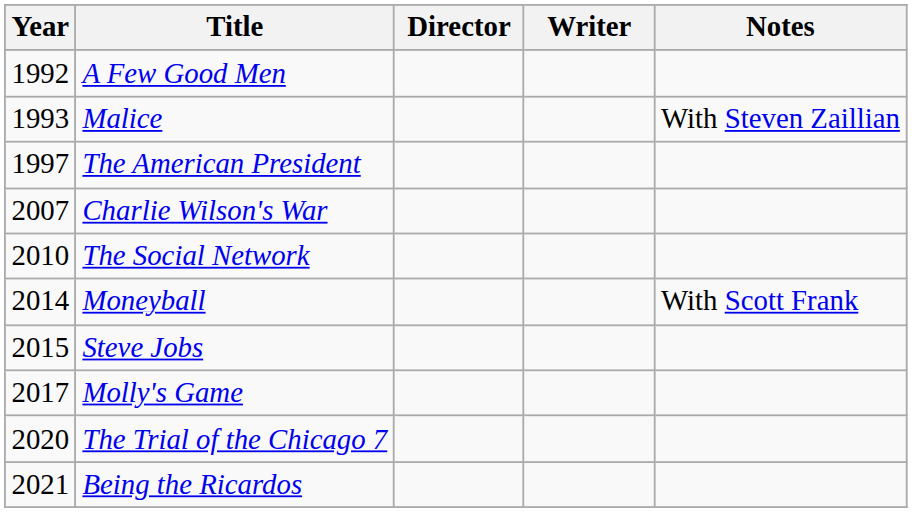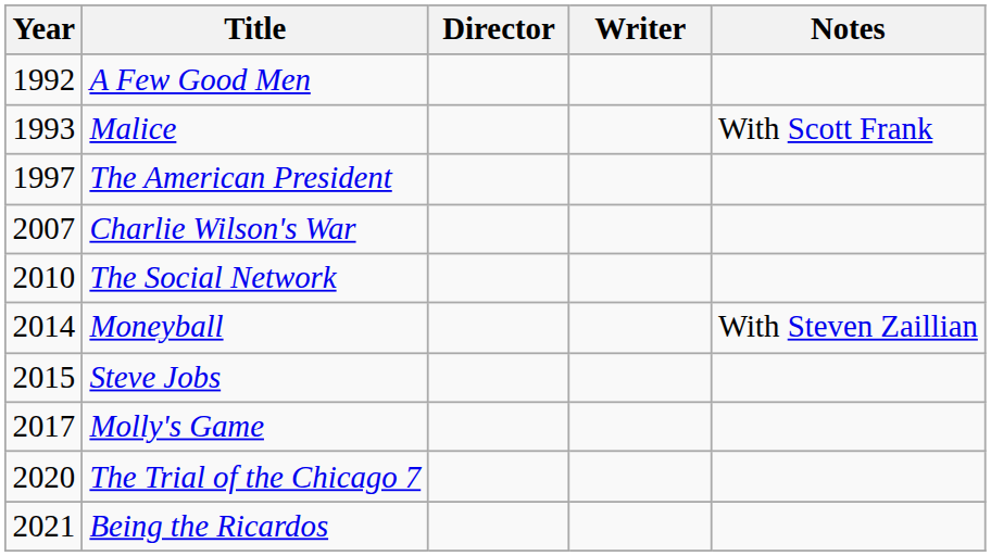Malice | Notes: With Steven Zaillian -> With Scott Frank
Moneyball | Notes: With Scott Frank -> With Steven Zaillian
